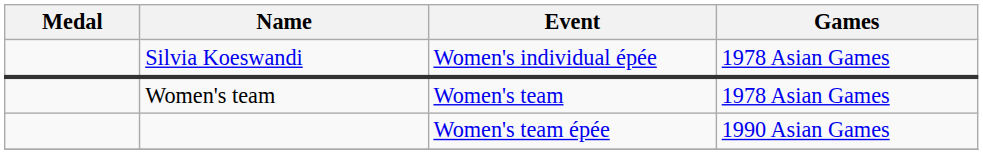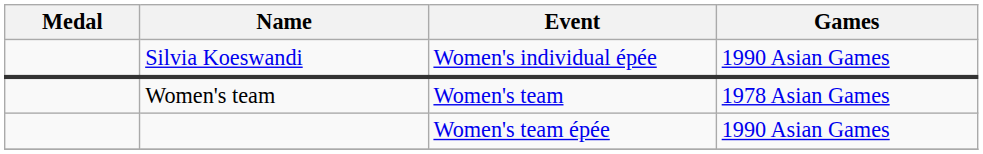Silvia Koeswandi | Games: 1978 Asian Games -> 1990 Asian Games
